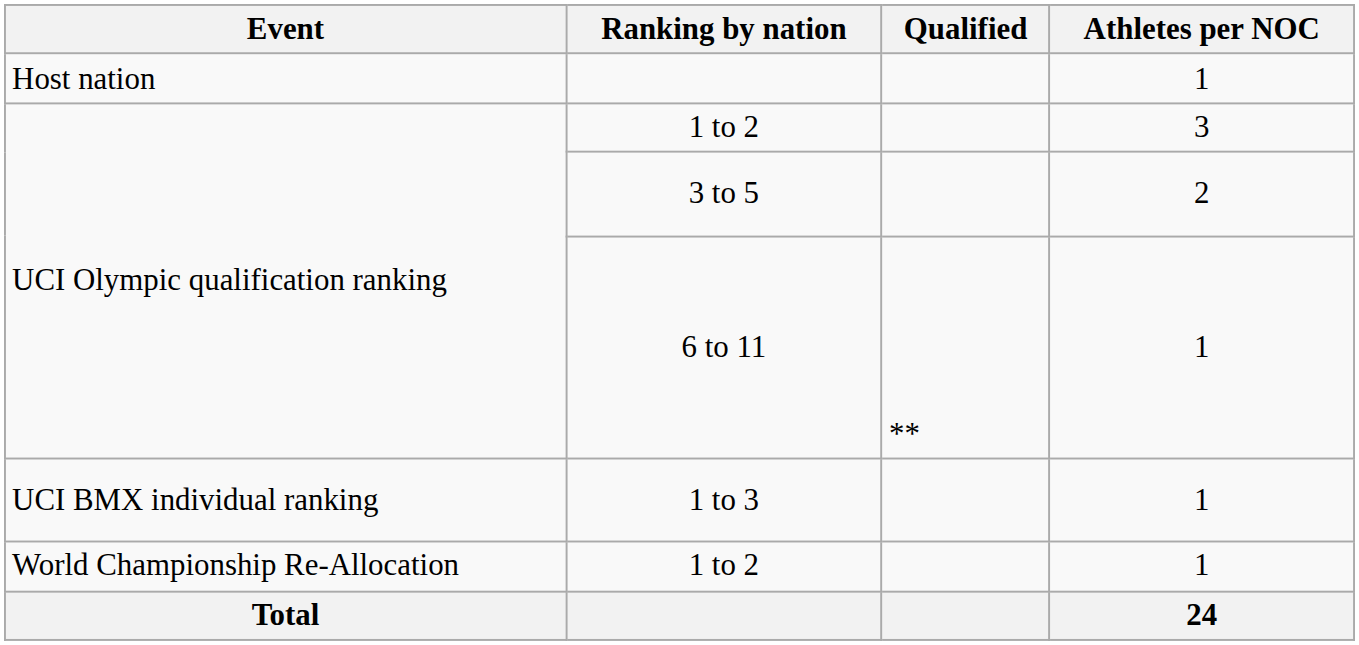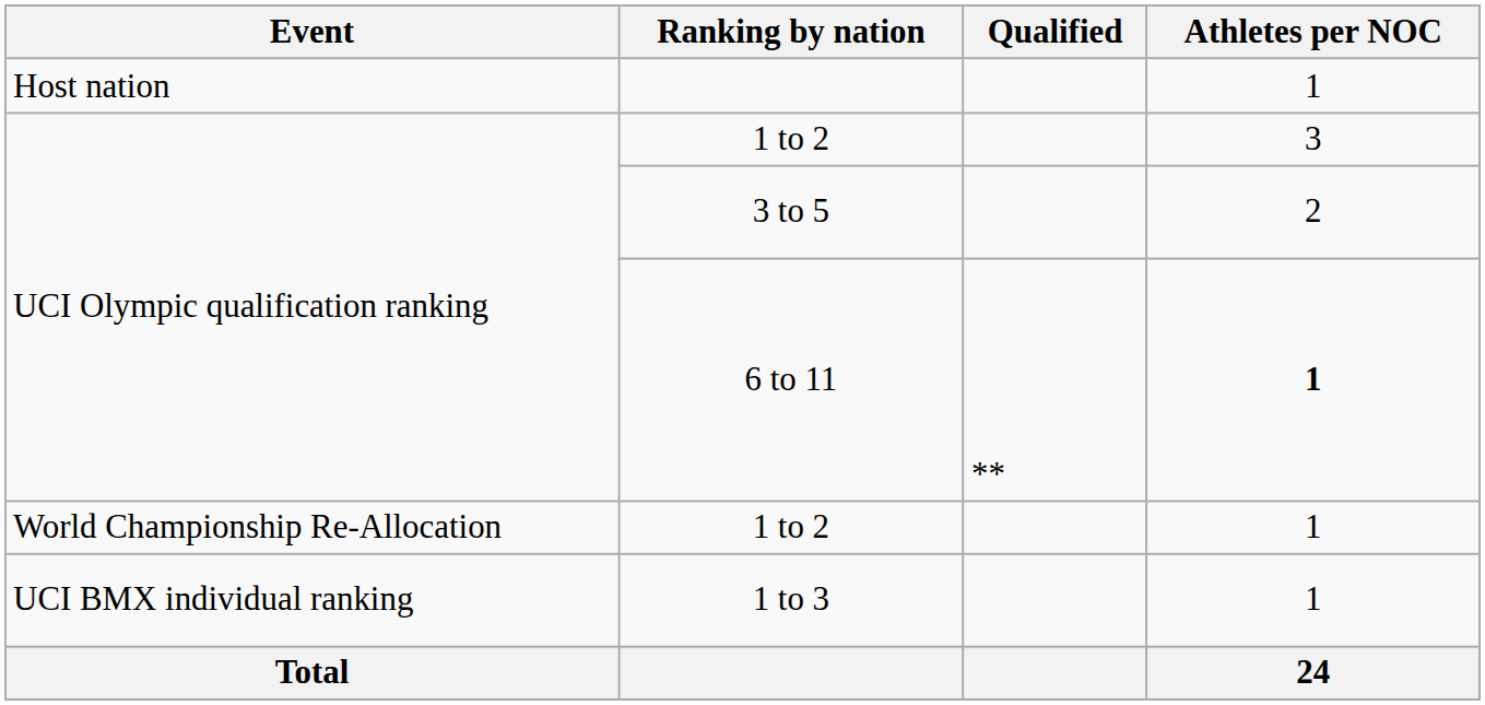6 to 11 | Athletes per NOC: normal -> bold
rows swapped: 1 to 3 <-> World Championship Re-Allocation / 1 to 2
